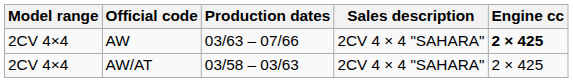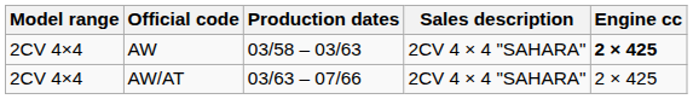AW | Production dates: 03/63 – 07/66 -> 03/58 – 03/63
AW/AT | Production dates: 03/58 – 03/63 -> 03/63 – 07/66
